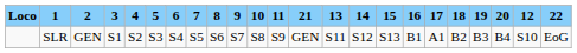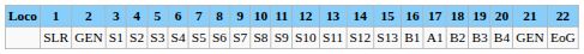columns swapped: 12 <-> 21
